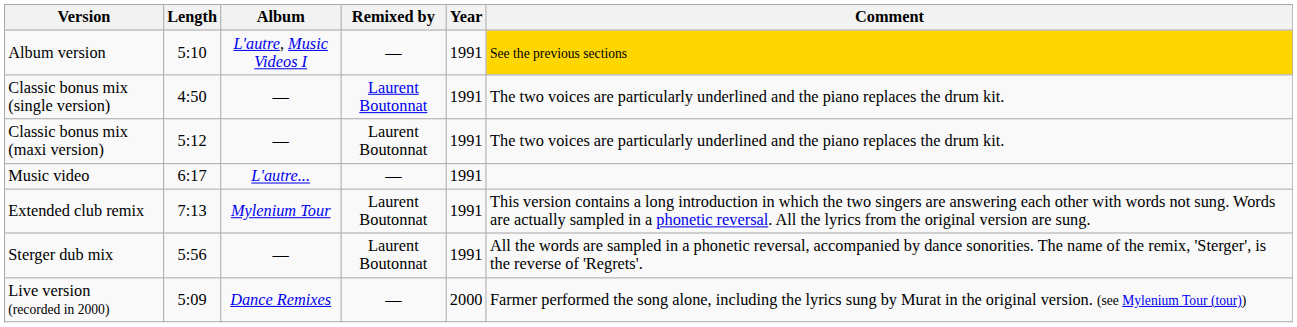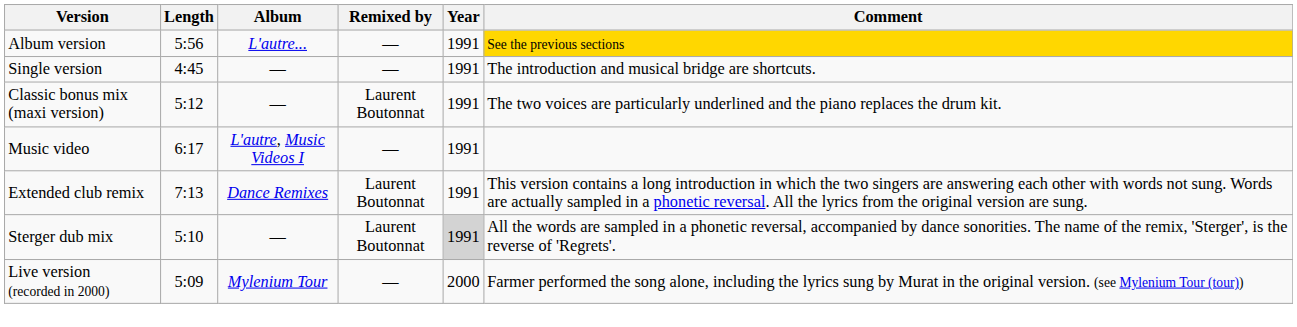Album version | Length: 5:10 -> 5:56
Album version | Album: L'autre, Music Videos I -> L'autre...
+ row: Single version | 4:45 | — | — | 1991 | The introduction and musical bridge are shortcuts.
- row: Classic bonus mix (single version) | 4:50 | — | Laurent Boutonnat | 1991 | The two voices are particularly underlined and the piano replaces the drum kit.
Music video | Album: L'autre... -> L'autre, Music Videos I
Extended club remix | Album: Mylenium Tour -> Dance Remixes
Sterger dub mix | Length: 5:56 -> 5:10
Sterger dub mix | Year: no background -> lightgrey background
Live version (recorded in 2000) | Album: Dance Remixes -> Mylenium Tour
